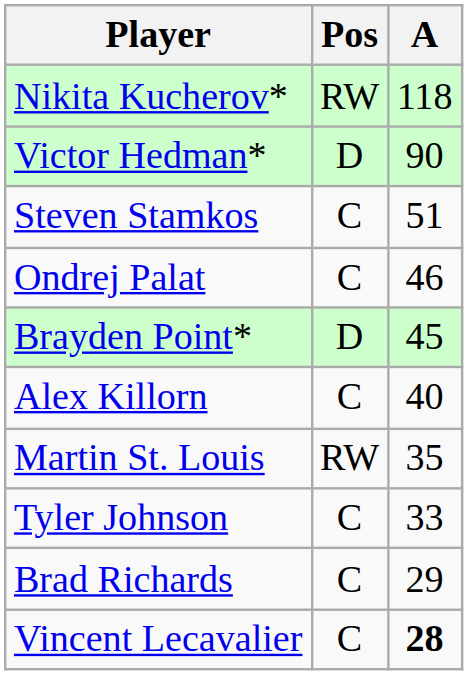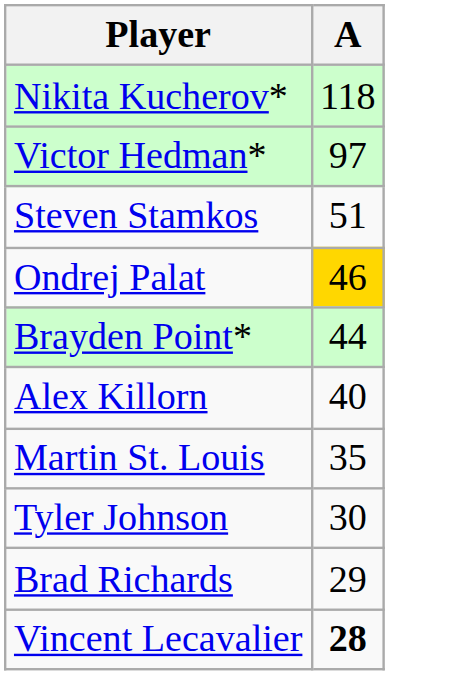- column: Pos | RW | D | C | C | D | C | RW | C | C | C
Victor Hedman* | A: 90 -> 97
Ondrej Palat | A: no background -> gold background
Brayden Point* | A: 45 -> 44
Tyler Johnson | A: 33 -> 30
